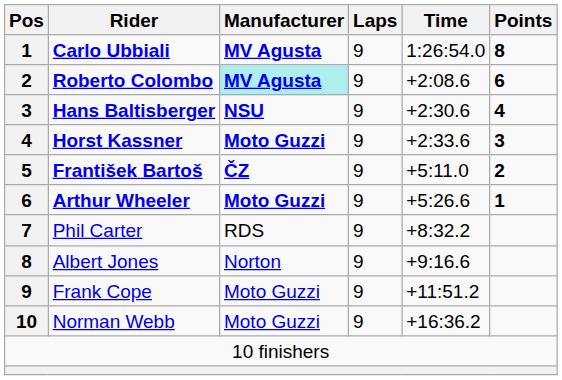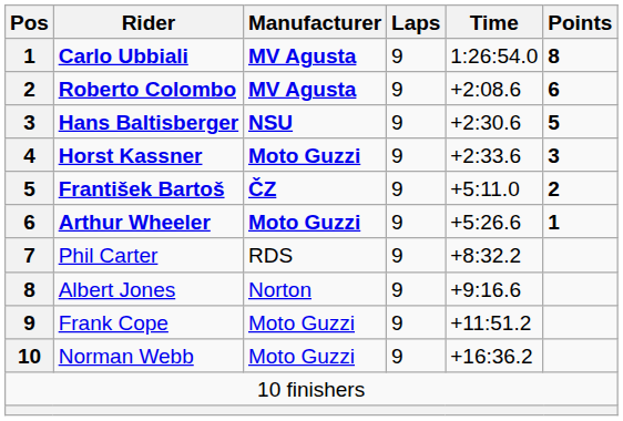Roberto Colombo | Manufacturer: paleturquoise background -> no background
Hans Baltisberger | Points: 4 -> 5
